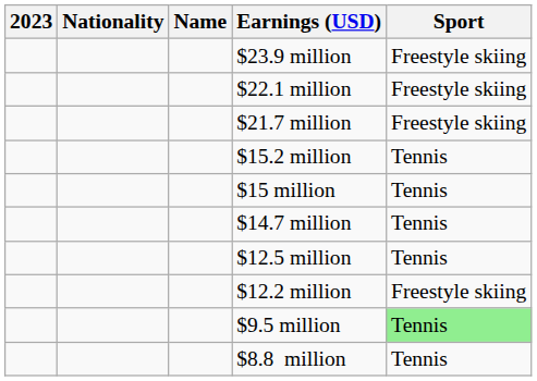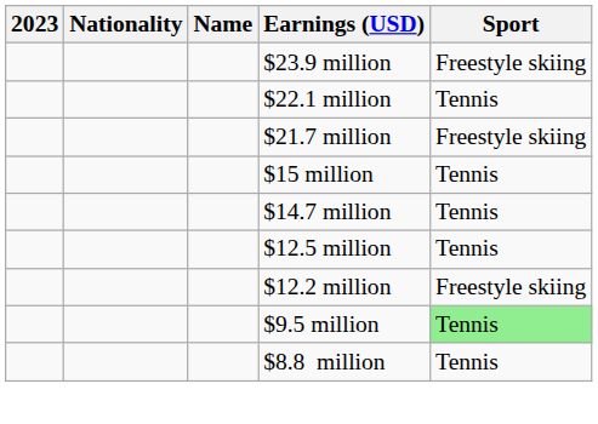$22.1 million | Sport: Freestyle skiing -> Tennis
- row: $15.2 million | Tennis
